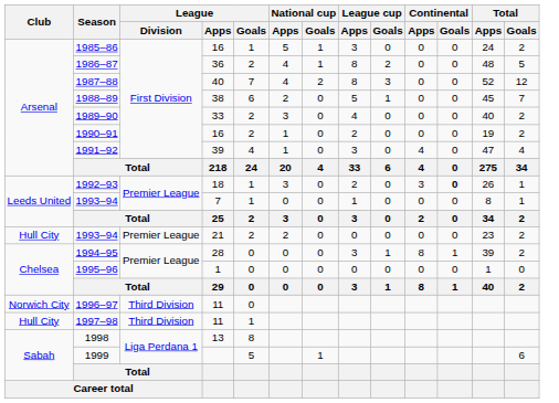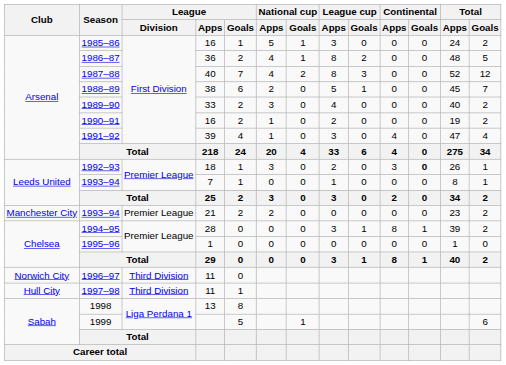1993–94 / 21 | Club: Hull City -> Manchester City
